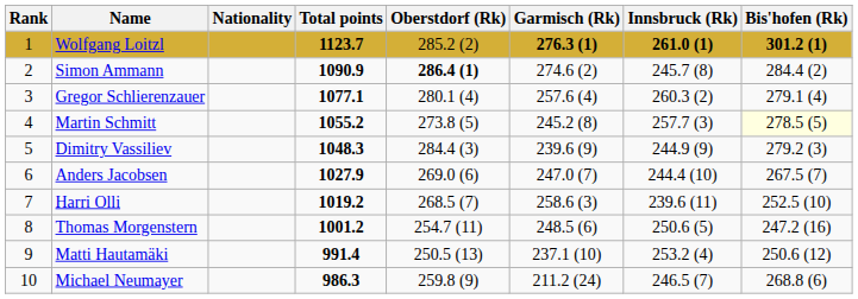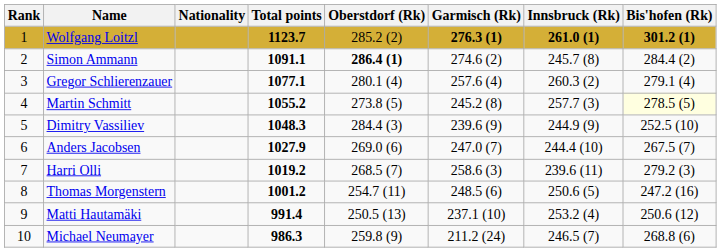Simon Ammann | Total points: 1090.9 -> 1091.1
Dimitry Vassiliev | Bis'hofen (Rk): 279.2 (3) -> 252.5 (10)
Harri Olli | Bis'hofen (Rk): 252.5 (10) -> 279.2 (3)
